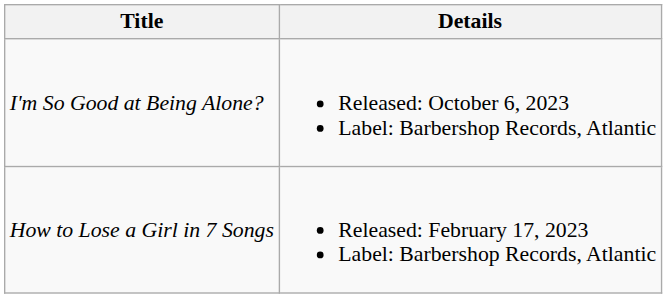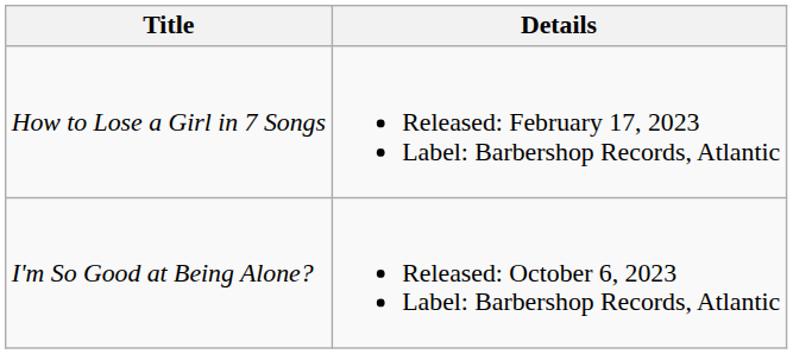rows swapped: I'm So Good at Being Alone? <-> How to Lose a Girl in 7 Songs
